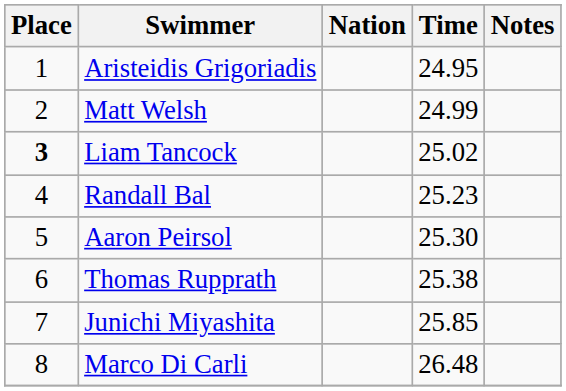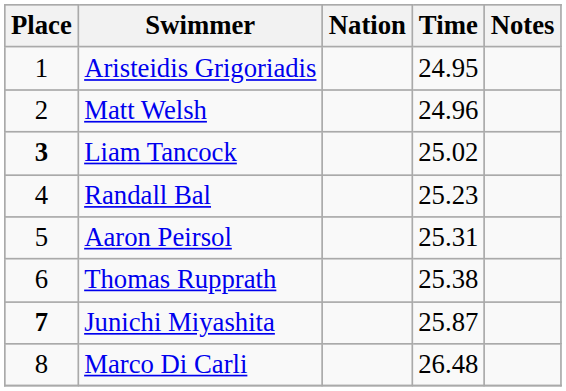Matt Welsh | Time: 24.99 -> 24.96
Aaron Peirsol | Time: 25.30 -> 25.31
Junichi Miyashita | Place: normal -> bold
Junichi Miyashita | Time: 25.85 -> 25.87
